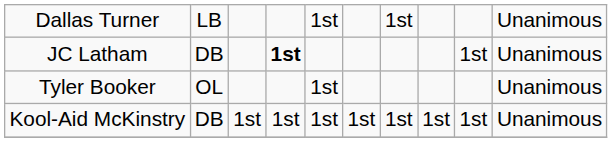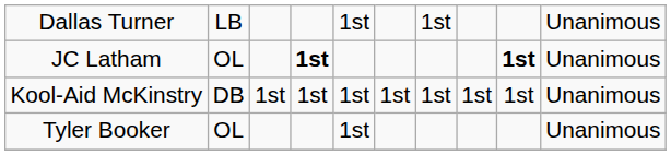JC Latham | column 2: DB -> OL
JC Latham | column 9: normal -> bold
rows swapped: Kool-Aid McKinstry <-> Tyler Booker
